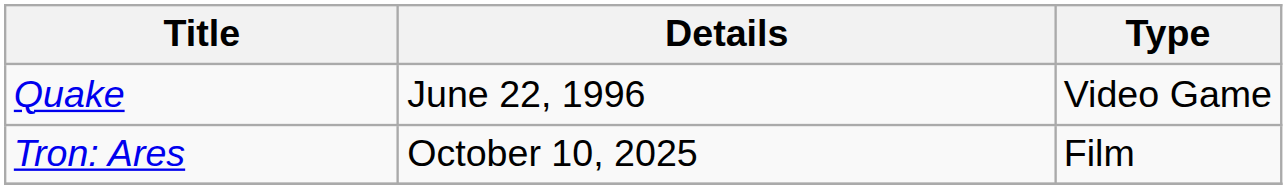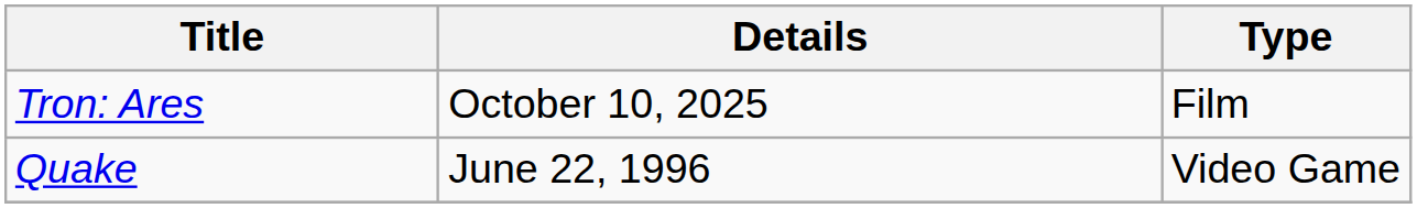rows swapped: Quake <-> Tron: Ares
